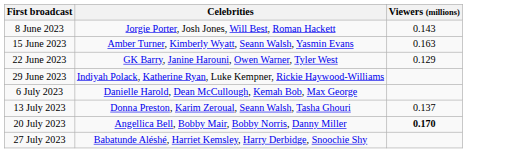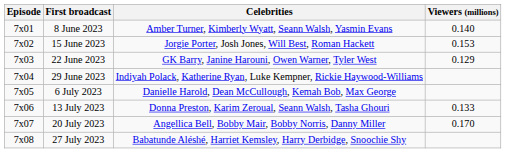+ column: Episode | 7x01 | 7x02 | 7x03 | 7x04 | 7x05 | 7x06 | 7x07 | 7x08
8 June 2023 | Celebrities: Jorgie Porter, Josh Jones, Will Best, Roman Hackett -> Amber Turner, Kimberly Wyatt, Seann Walsh, Yasmin Evans
8 June 2023 | Viewers (millions): 0.143 -> 0.140
15 June 2023 | Celebrities: Amber Turner, Kimberly Wyatt, Seann Walsh, Yasmin Evans -> Jorgie Porter, Josh Jones, Will Best, Roman Hackett
15 June 2023 | Viewers (millions): 0.163 -> 0.153
13 July 2023 | Viewers (millions): 0.137 -> 0.133
20 July 2023 | Viewers (millions): bold -> normal
